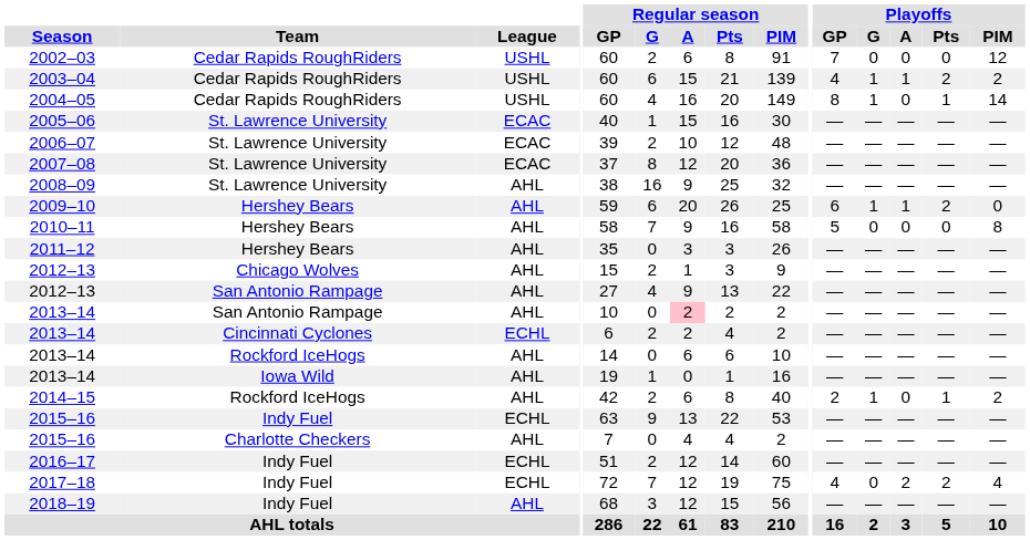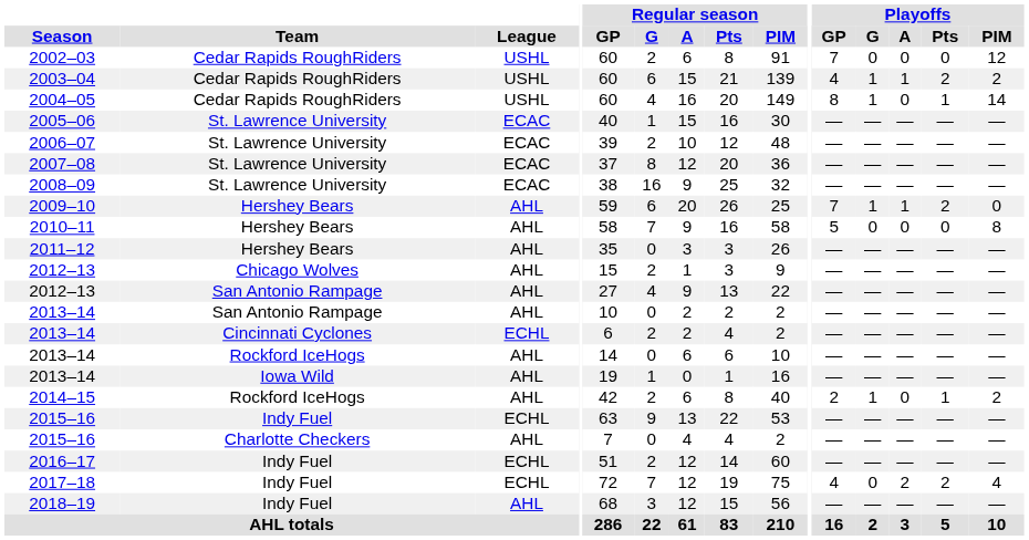2008–09 | League: AHL -> ECAC
2009–10 | Playoffs / GP: 6 -> 7
2013–14 / San Antonio Rampage | Regular season / A: pink background -> no background
